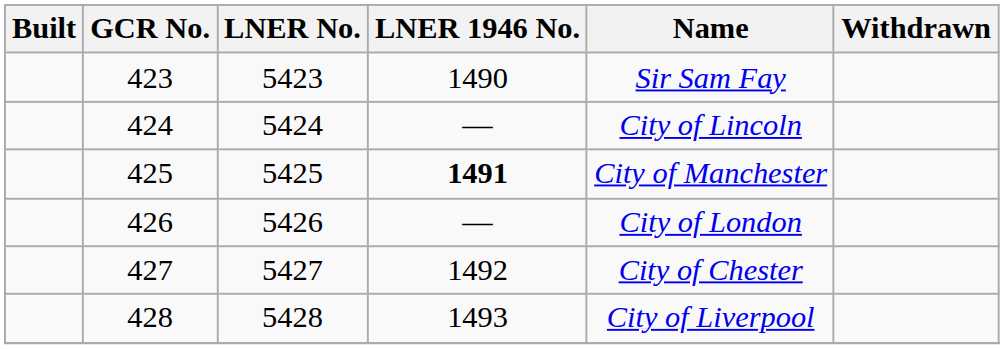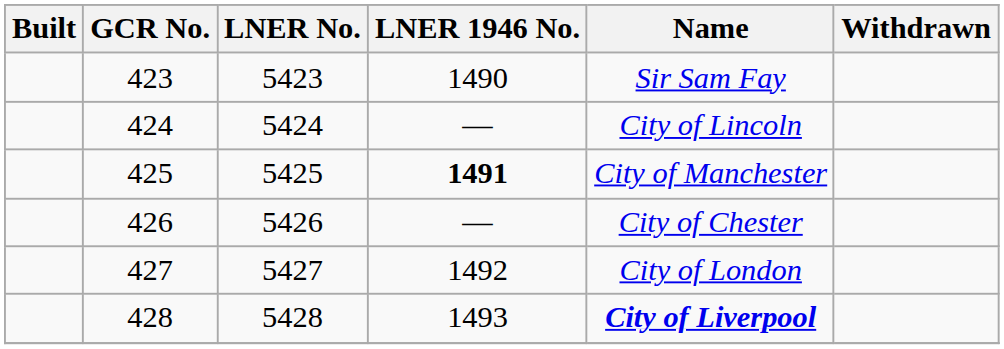426 | Name: City of London -> City of Chester
427 | Name: City of Chester -> City of London
428 | Name: normal -> bold
